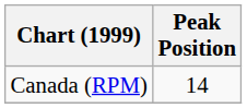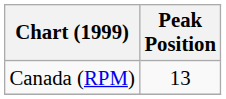Canada (RPM) | Peak Position: 14 -> 13
